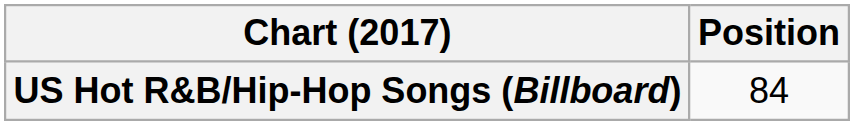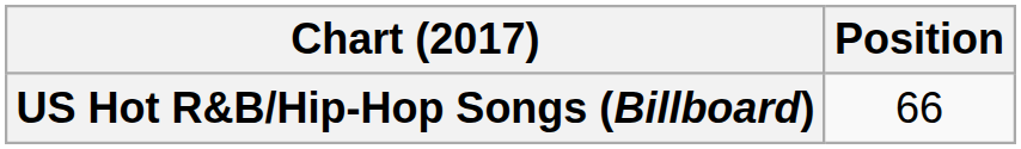US Hot R&B/Hip-Hop Songs (Billboard) | Position: 84 -> 66
